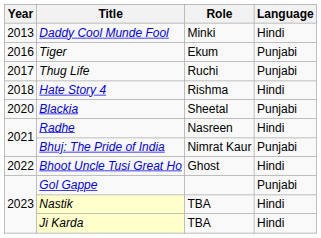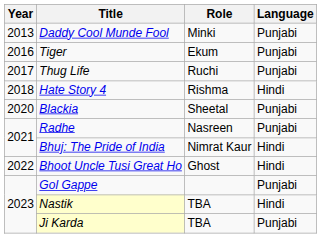Daddy Cool Munde Fool | Language: Hindi -> Punjabi
Radhe | Language: Hindi -> Punjabi
Bhuj: The Pride of India | Language: Punjabi -> Hindi
Ji Karda | Language: Hindi -> Punjabi
